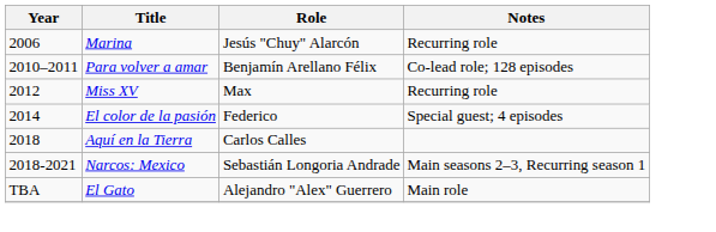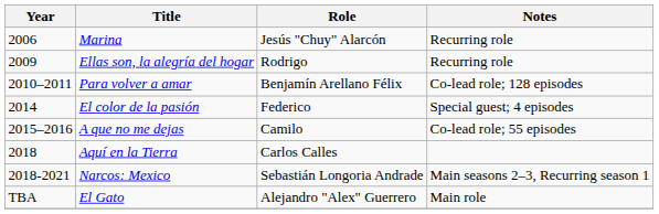+ row: 2009 | Ellas son, la alegría del hogar | Rodrigo | Recurring role
- row: 2012 | Miss XV | Max | Recurring role
+ row: 2015–2016 | A que no me dejas | Camilo | Co-lead role; 55 episodes
